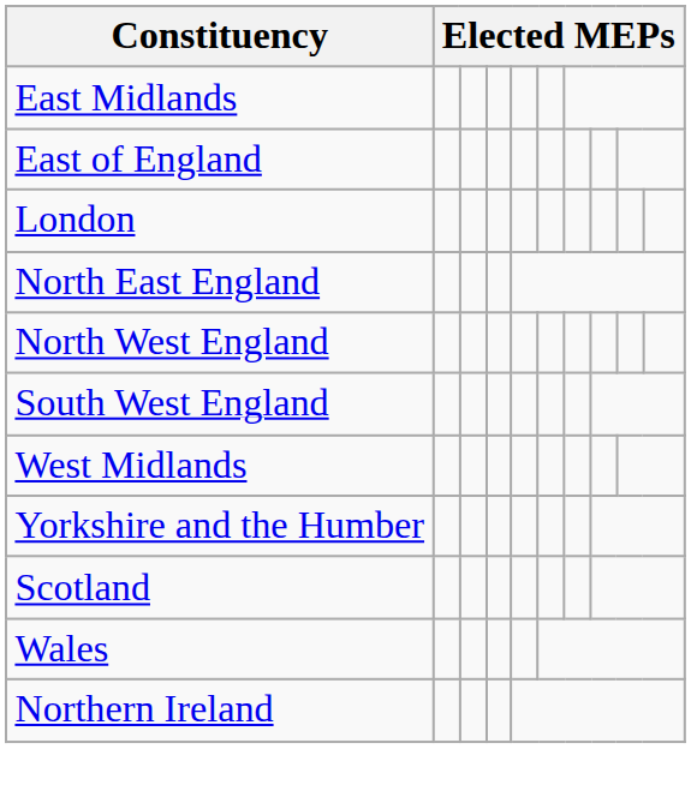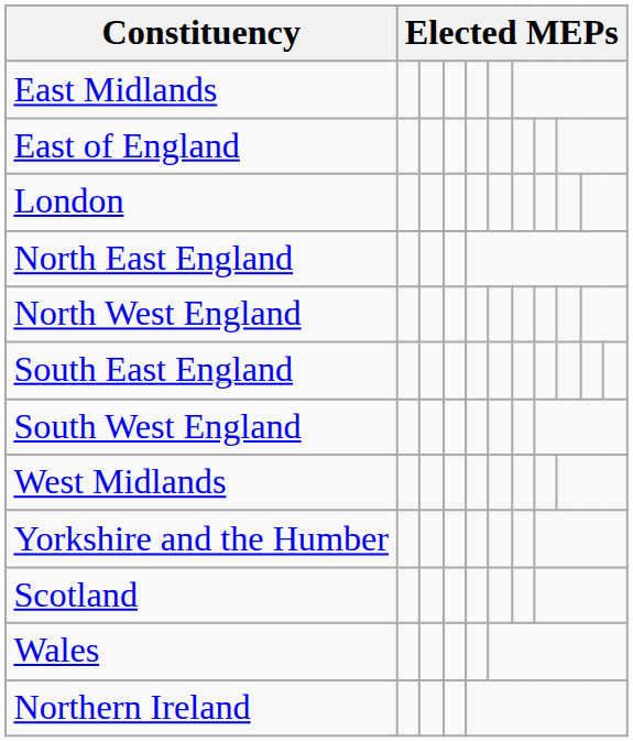+ row: South East England
